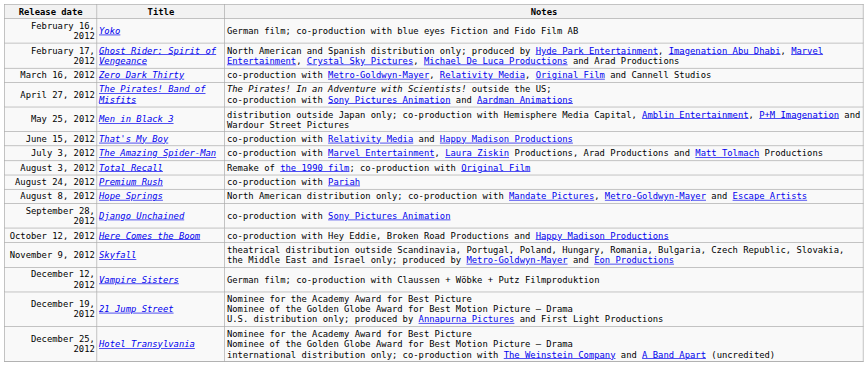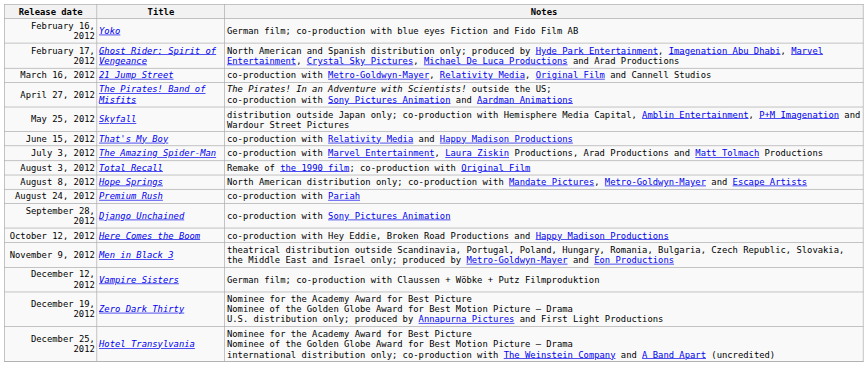March 16, 2012 | Title: Zero Dark Thirty -> 21 Jump Street
May 25, 2012 | Title: Men in Black 3 -> Skyfall
rows swapped: August 8, 2012 <-> August 24, 2012
November 9, 2012 | Title: Skyfall -> Men in Black 3
December 19, 2012 | Title: 21 Jump Street -> Zero Dark Thirty
